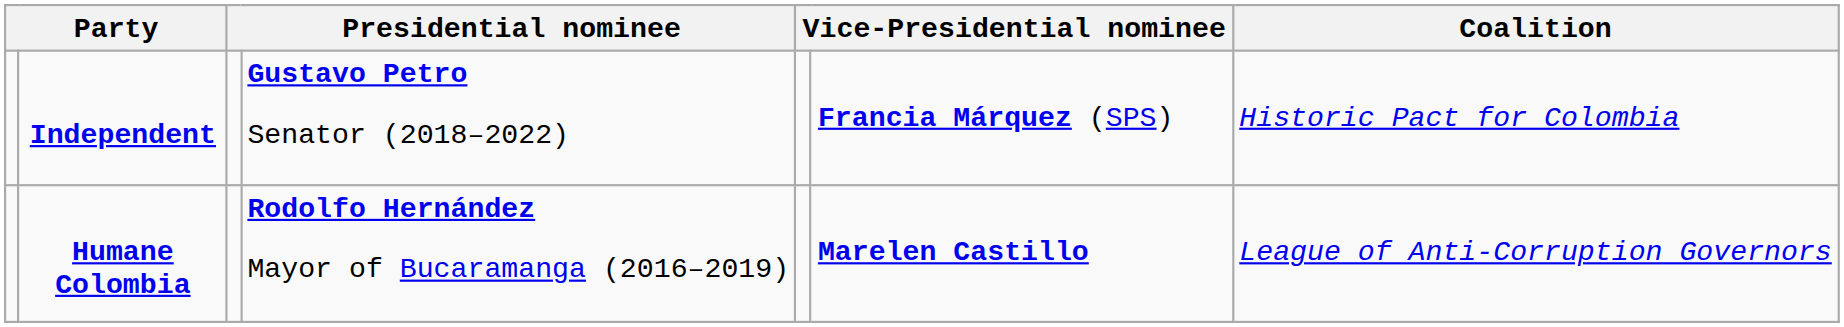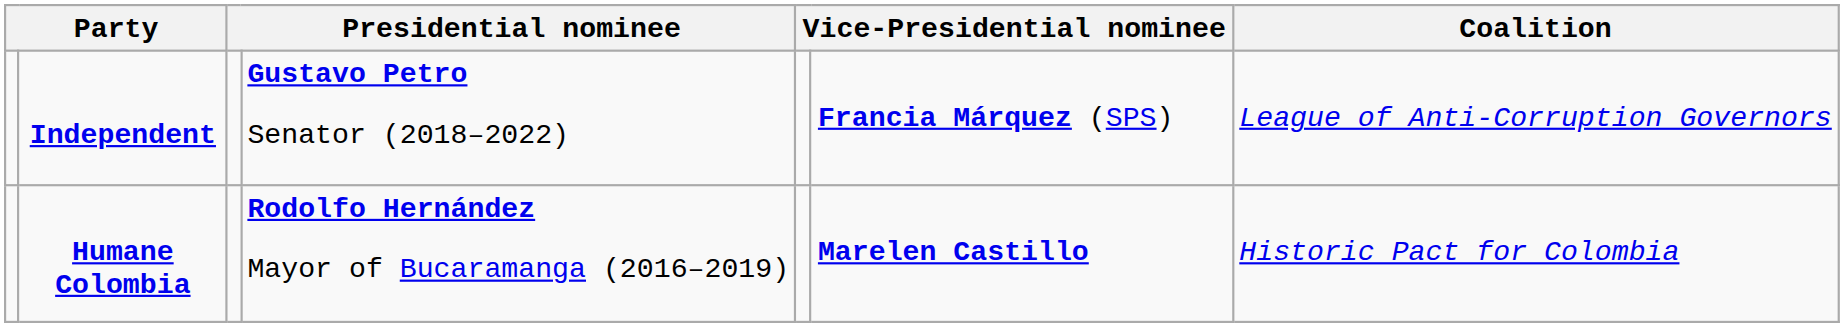Independent | Coalition: Historic Pact for Colombia -> League of Anti-Corruption Governors
Humane Colombia | Coalition: League of Anti-Corruption Governors -> Historic Pact for Colombia
